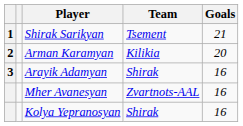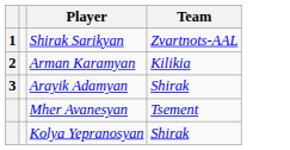- column: Goals | 21 | 20 | 16 | 16 | 16
Shirak Sarikyan | Team: Tsement -> Zvartnots-AAL
Mher Avanesyan | Team: Zvartnots-AAL -> Tsement
